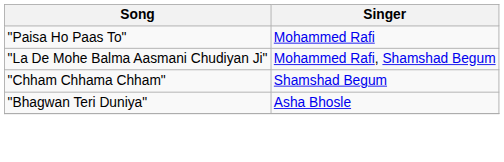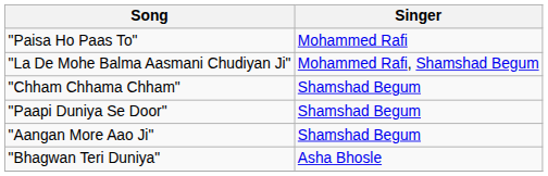+ row: "Paapi Duniya Se Door" | Shamshad Begum
+ row: "Aangan More Aao Ji" | Shamshad Begum
